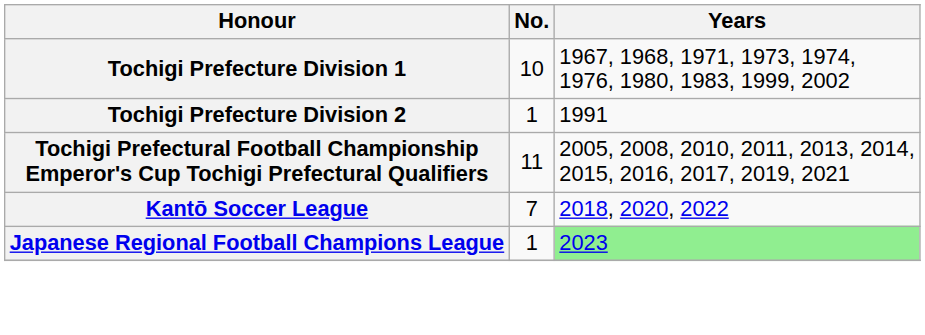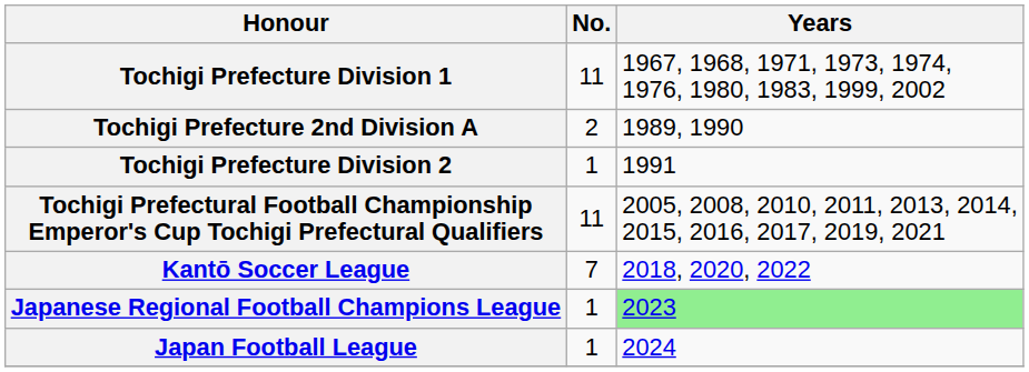Tochigi Prefecture Division 1 | No.: 10 -> 11
+ row: Tochigi Prefecture 2nd Division A | 2 | 1989, 1990
+ row: Japan Football League | 1 | 2024
